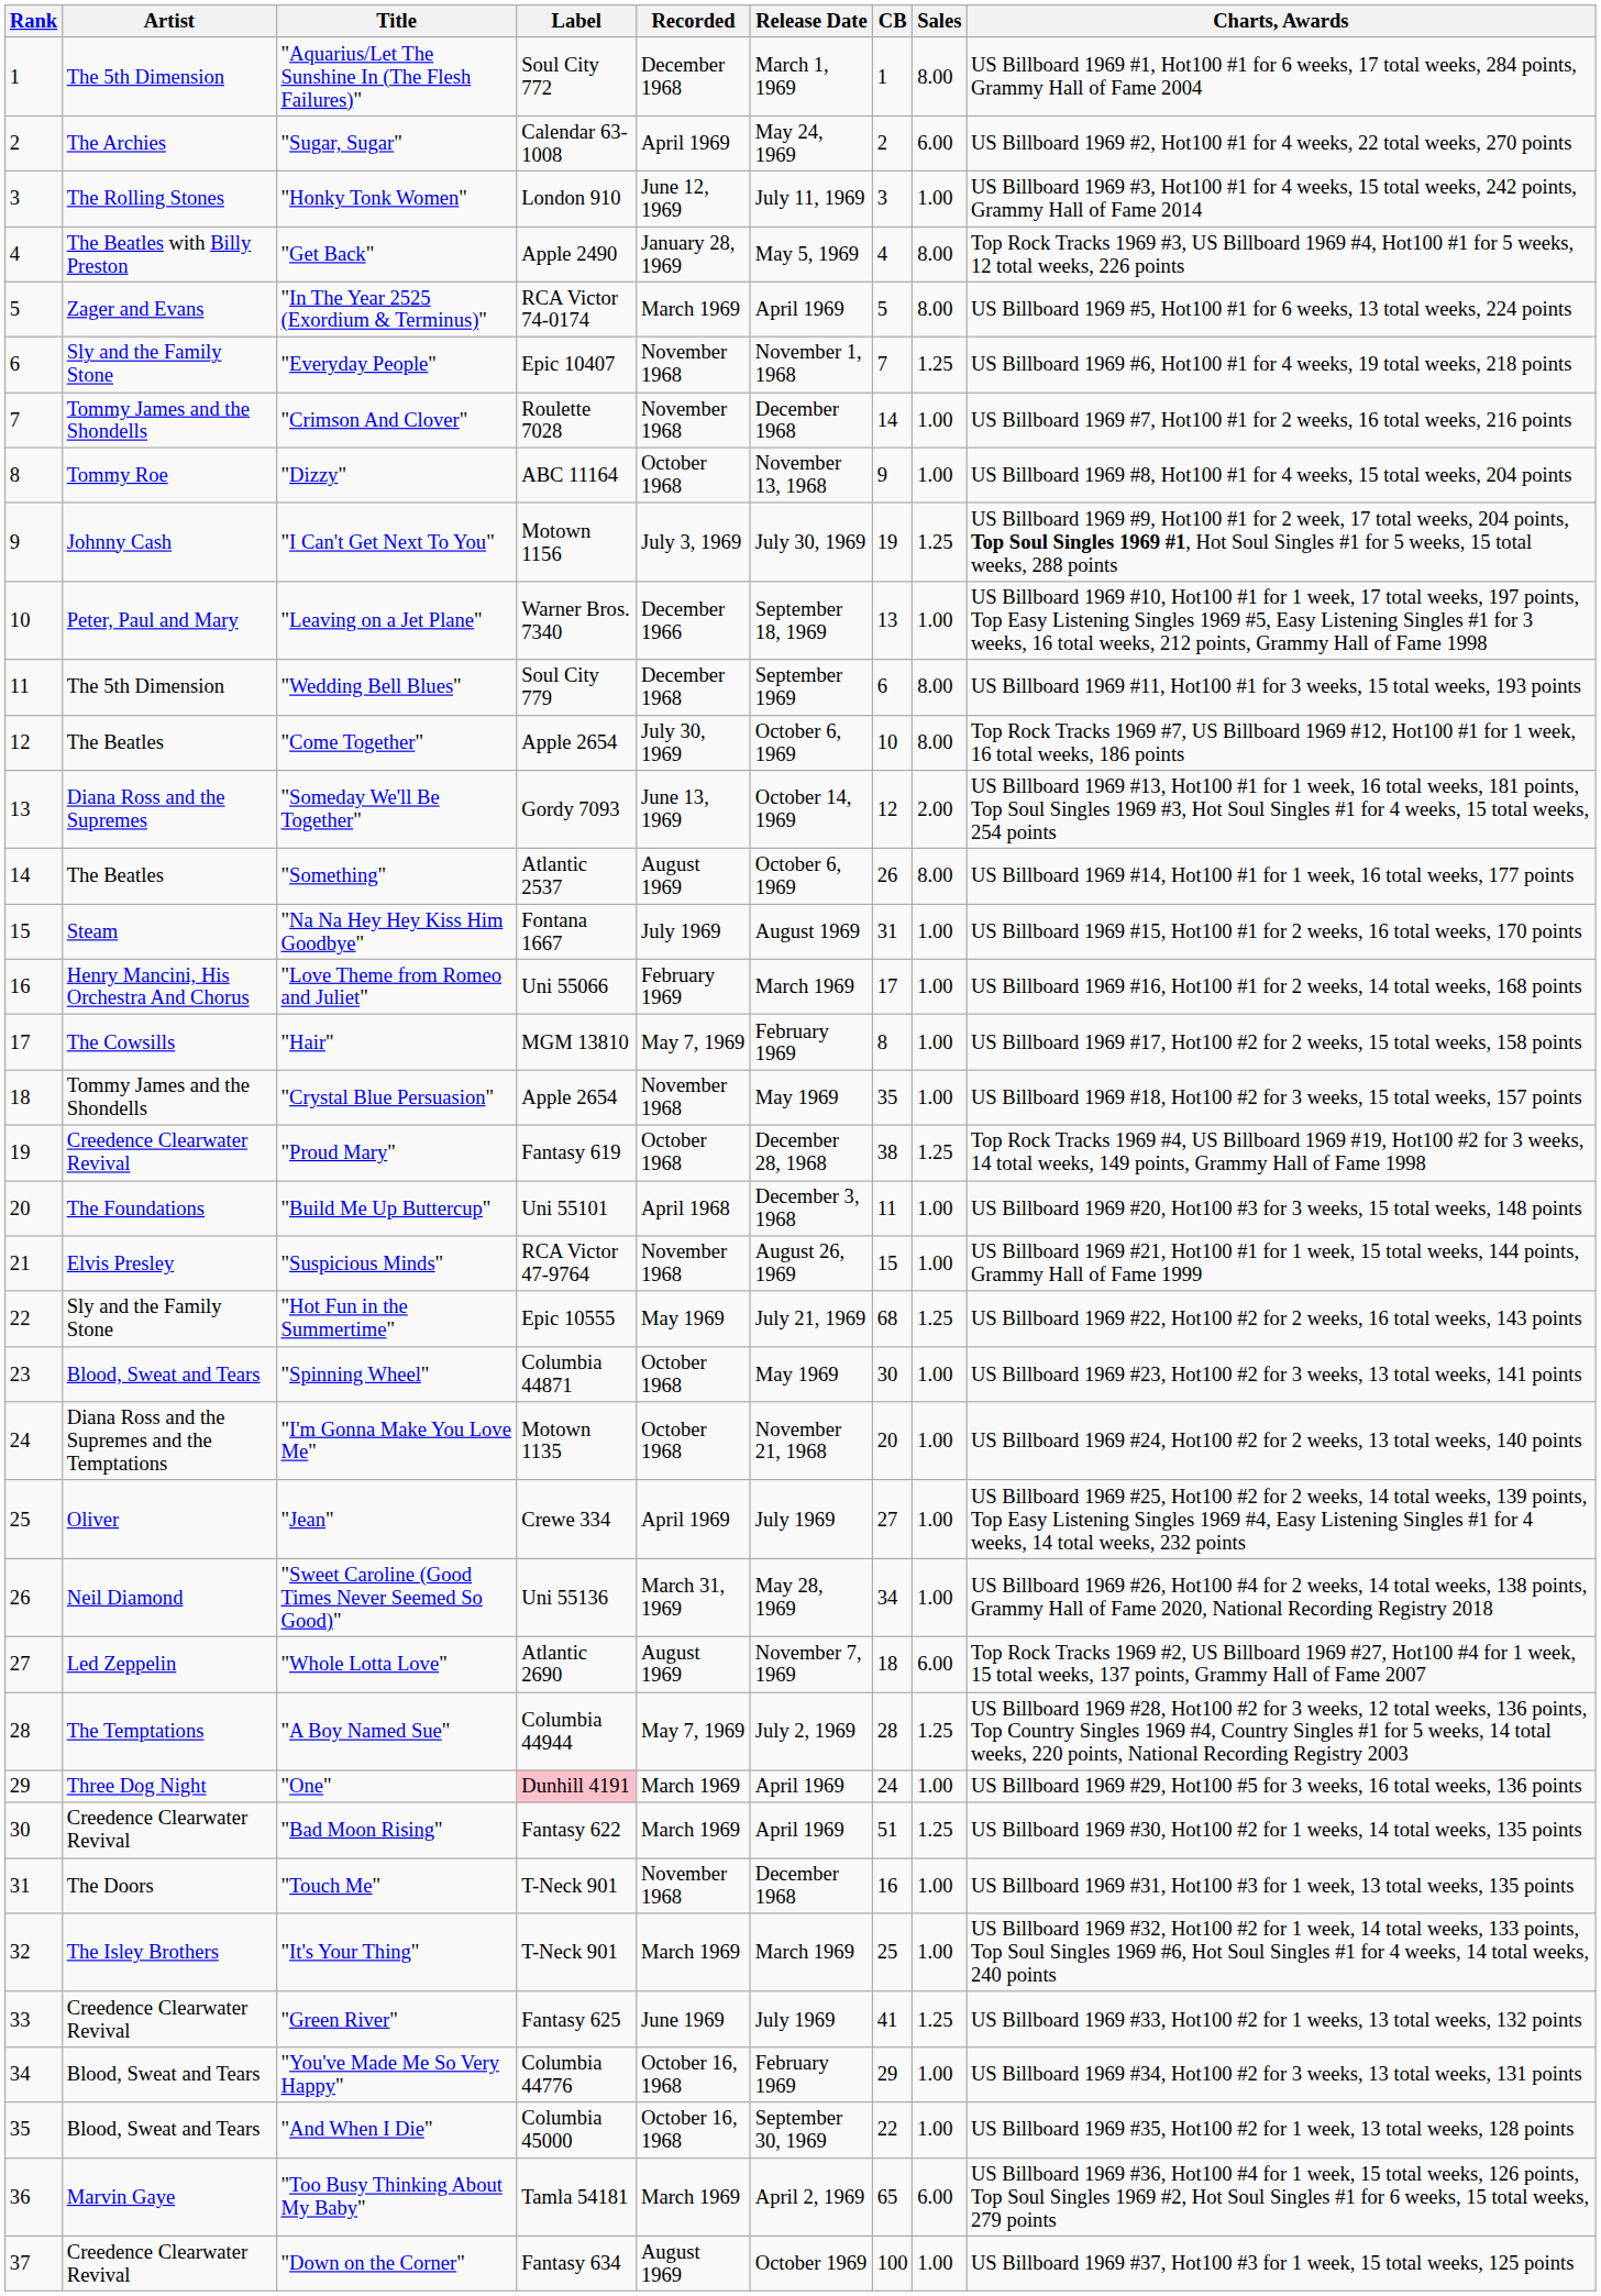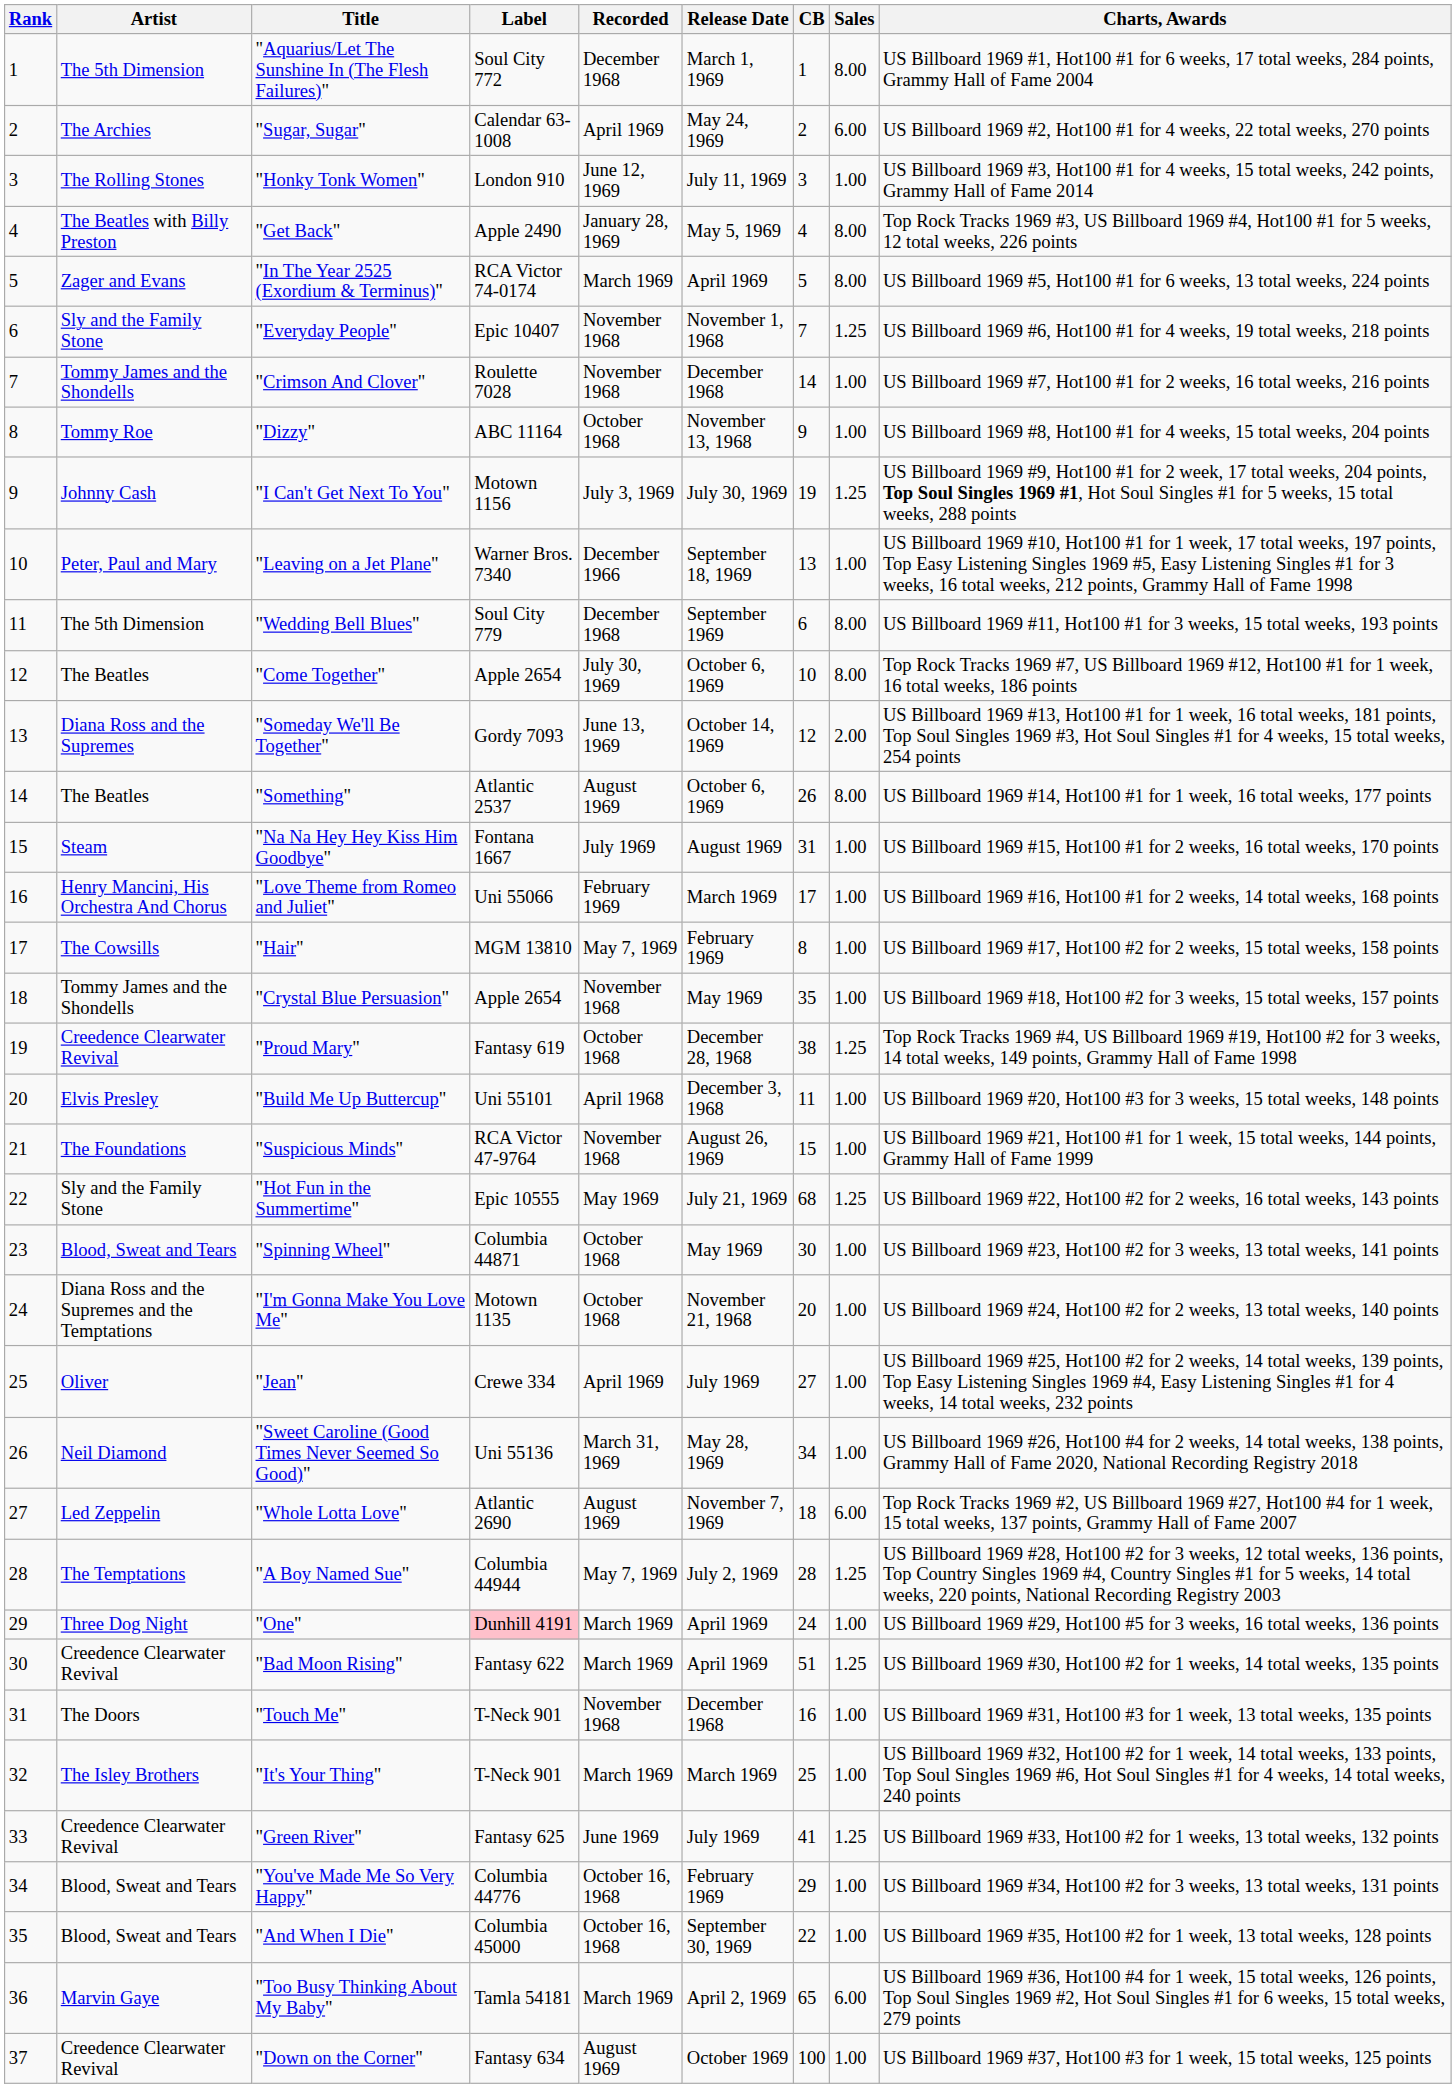"Build Me Up Buttercup" | Artist: The Foundations -> Elvis Presley
"Suspicious Minds" | Artist: Elvis Presley -> The Foundations
